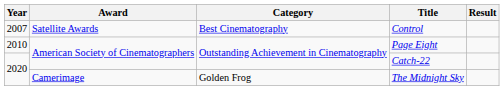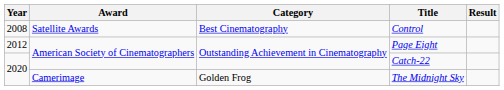Control | Year: 2007 -> 2008
Page Eight | Year: 2010 -> 2012
